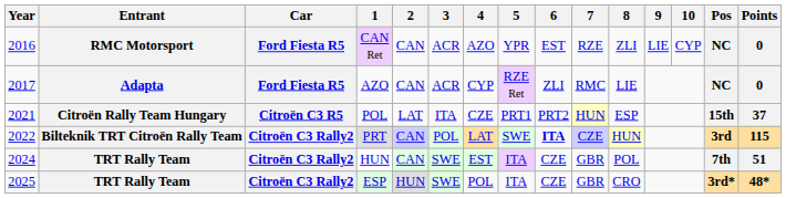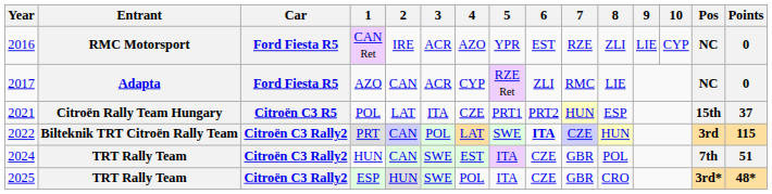CAN Ret | 2: CAN -> IRE
